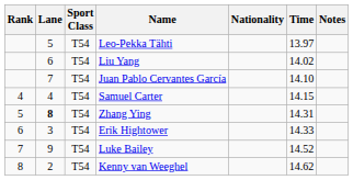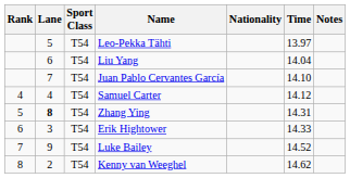Liu Yang | Time: 14.02 -> 14.04
Samuel Carter | Time: 14.15 -> 14.12
